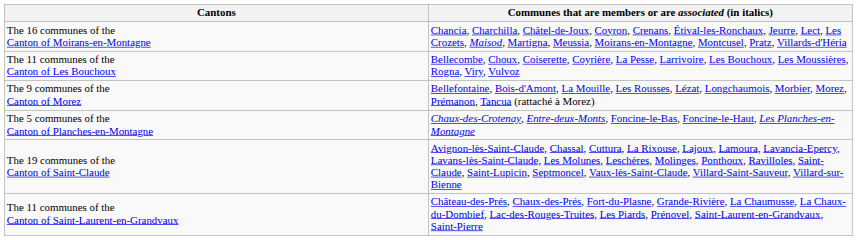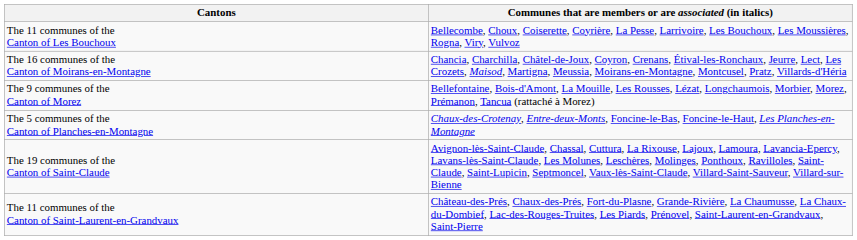rows swapped: The 11 communes of the Canton of Les Bouchoux <-> The 16 communes of the Canton of Moirans-en-Montagne
